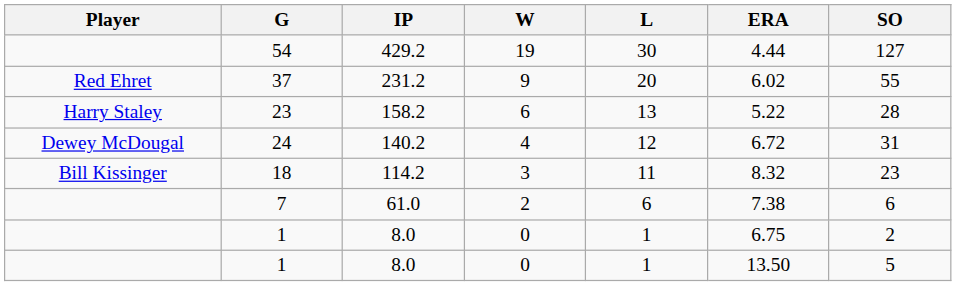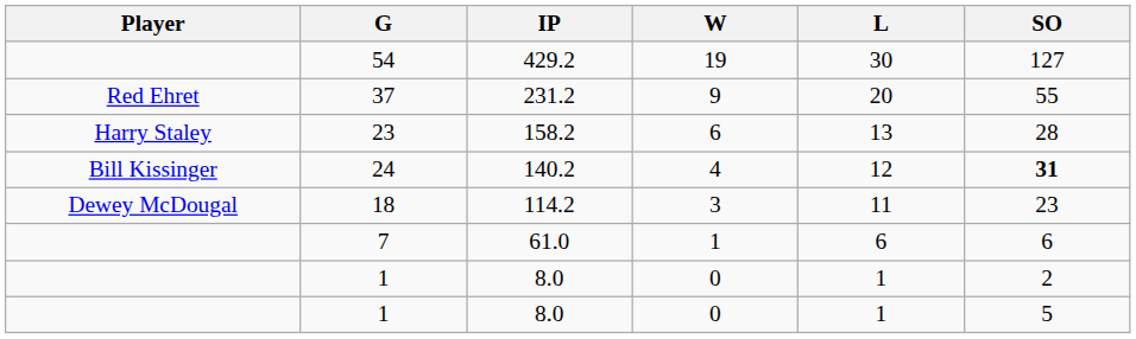- column: ERA | 4.44 | 6.02 | 5.22 | 6.72 | 8.32 | 7.38 | 6.75 | 13.50
24 | Player: Dewey McDougal -> Bill Kissinger
24 | SO: normal -> bold
18 | Player: Bill Kissinger -> Dewey McDougal
7 | W: 2 -> 1
